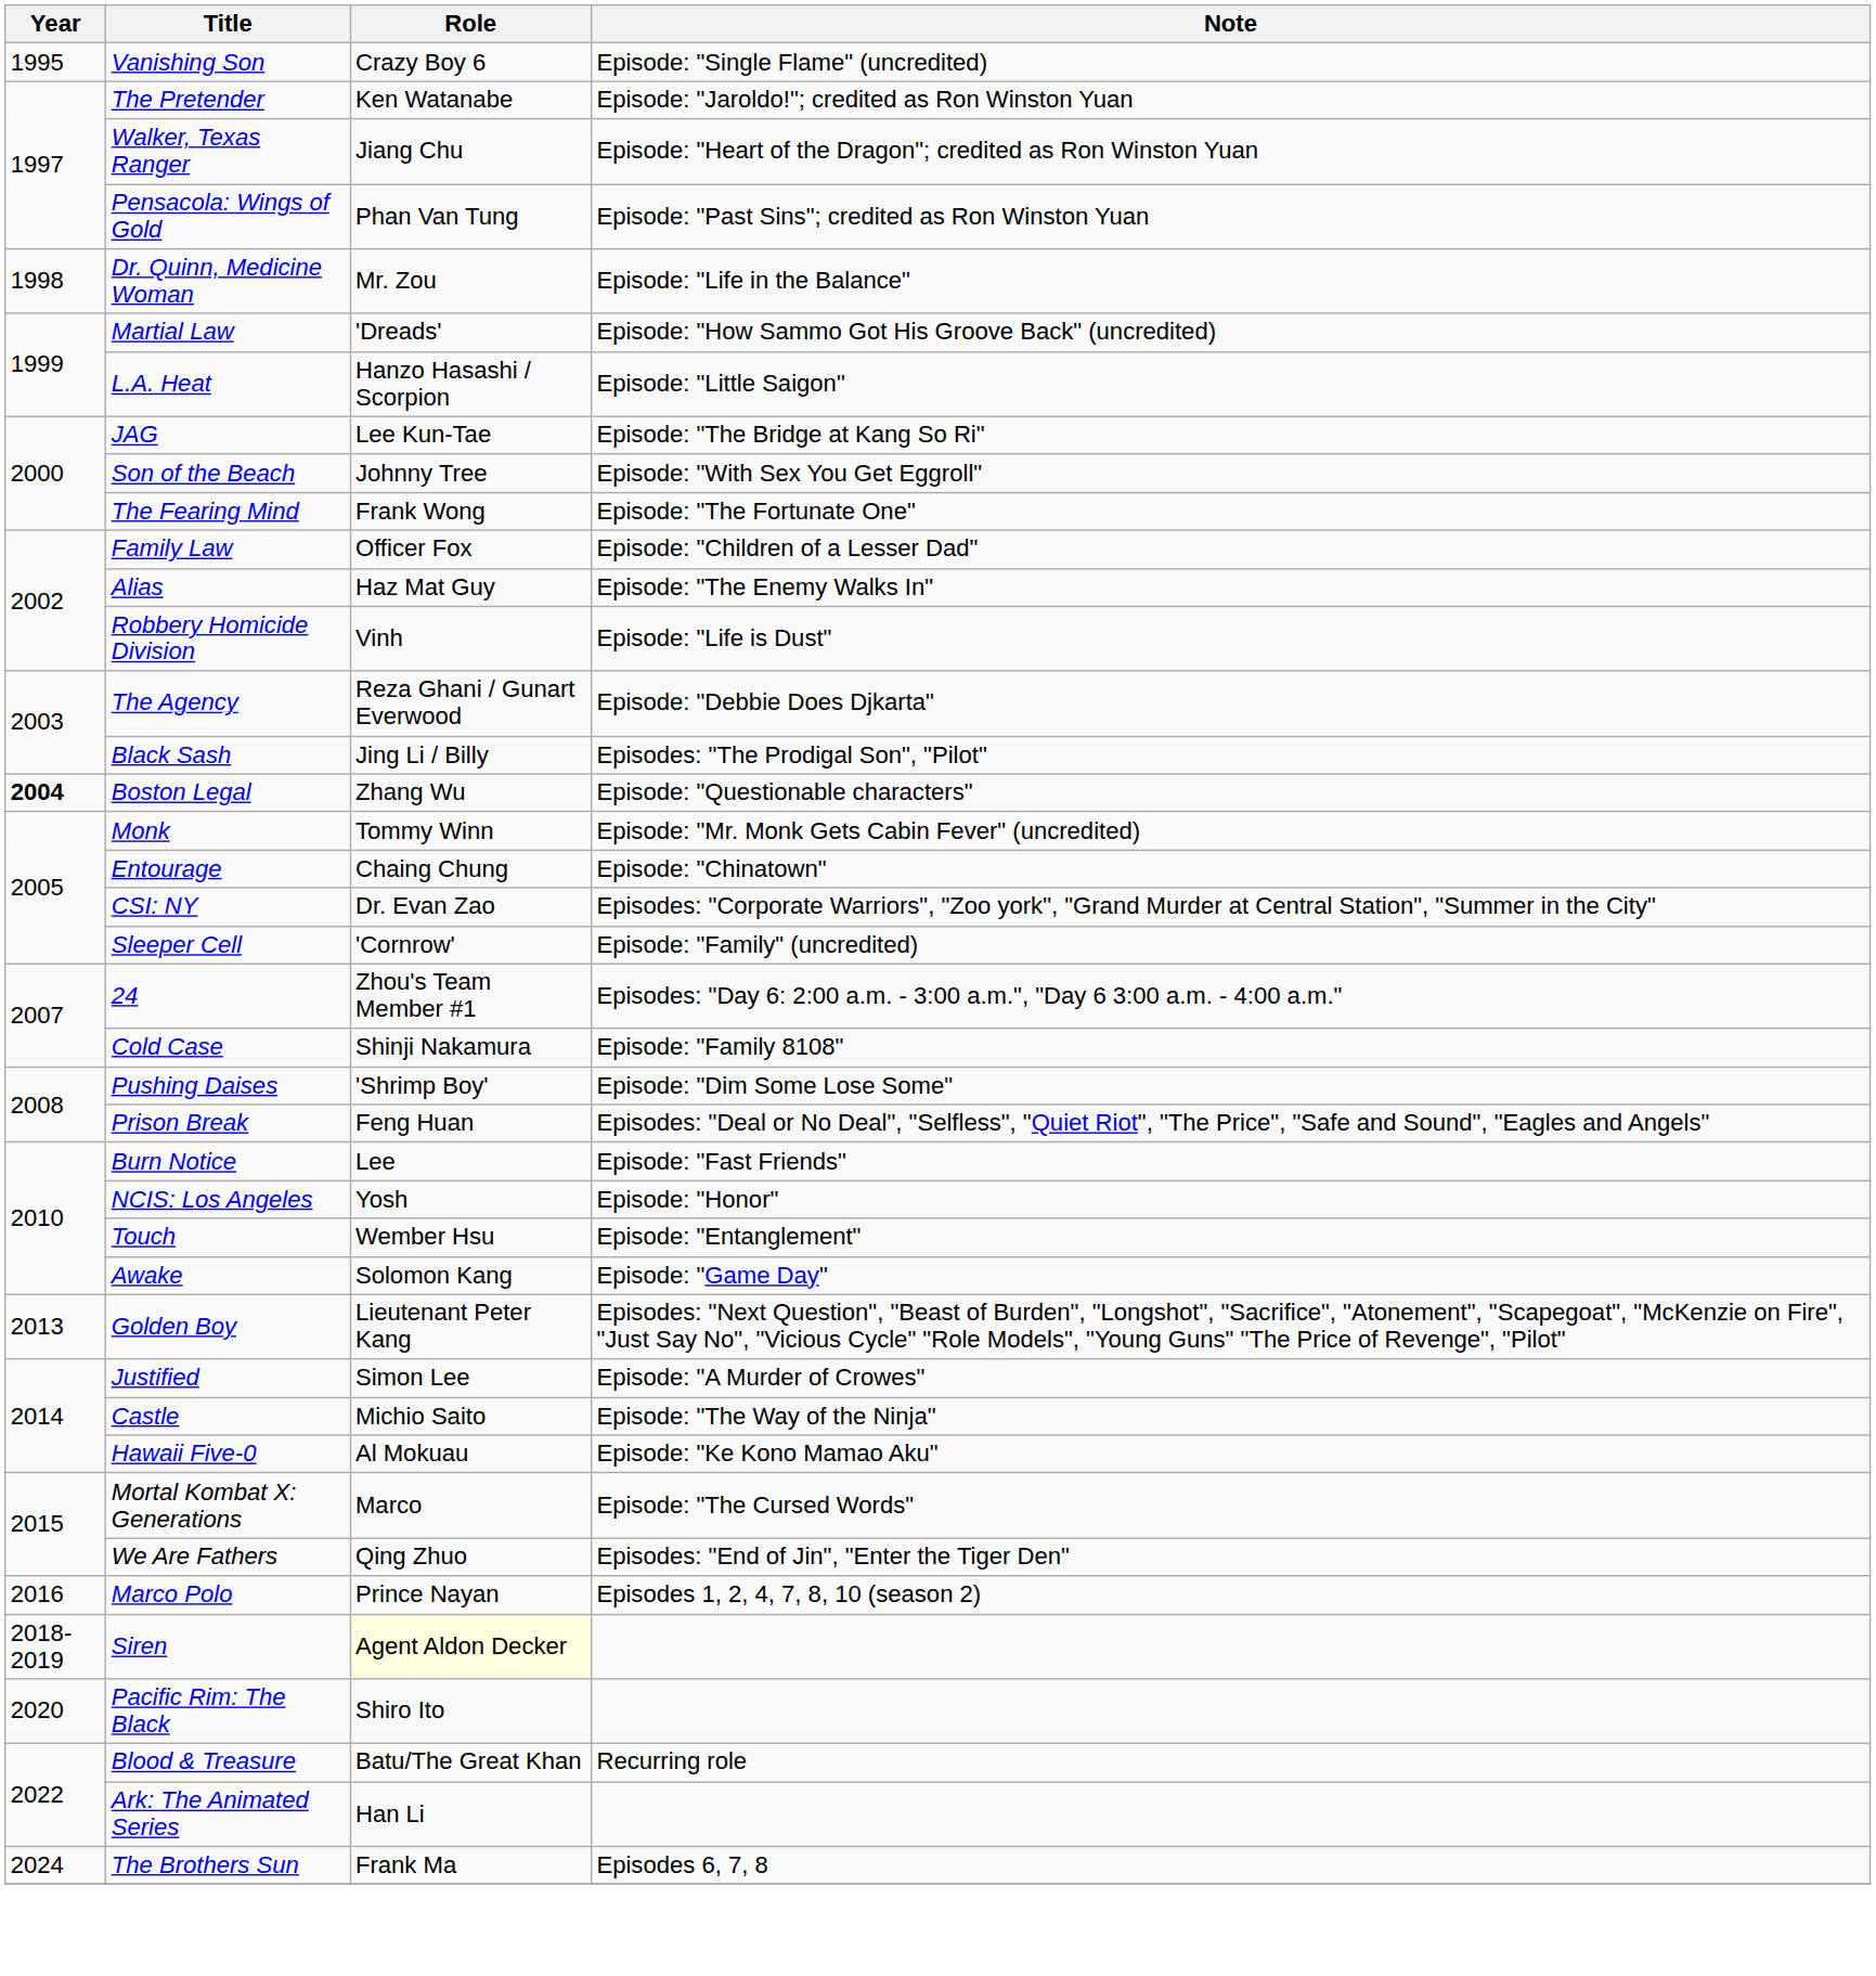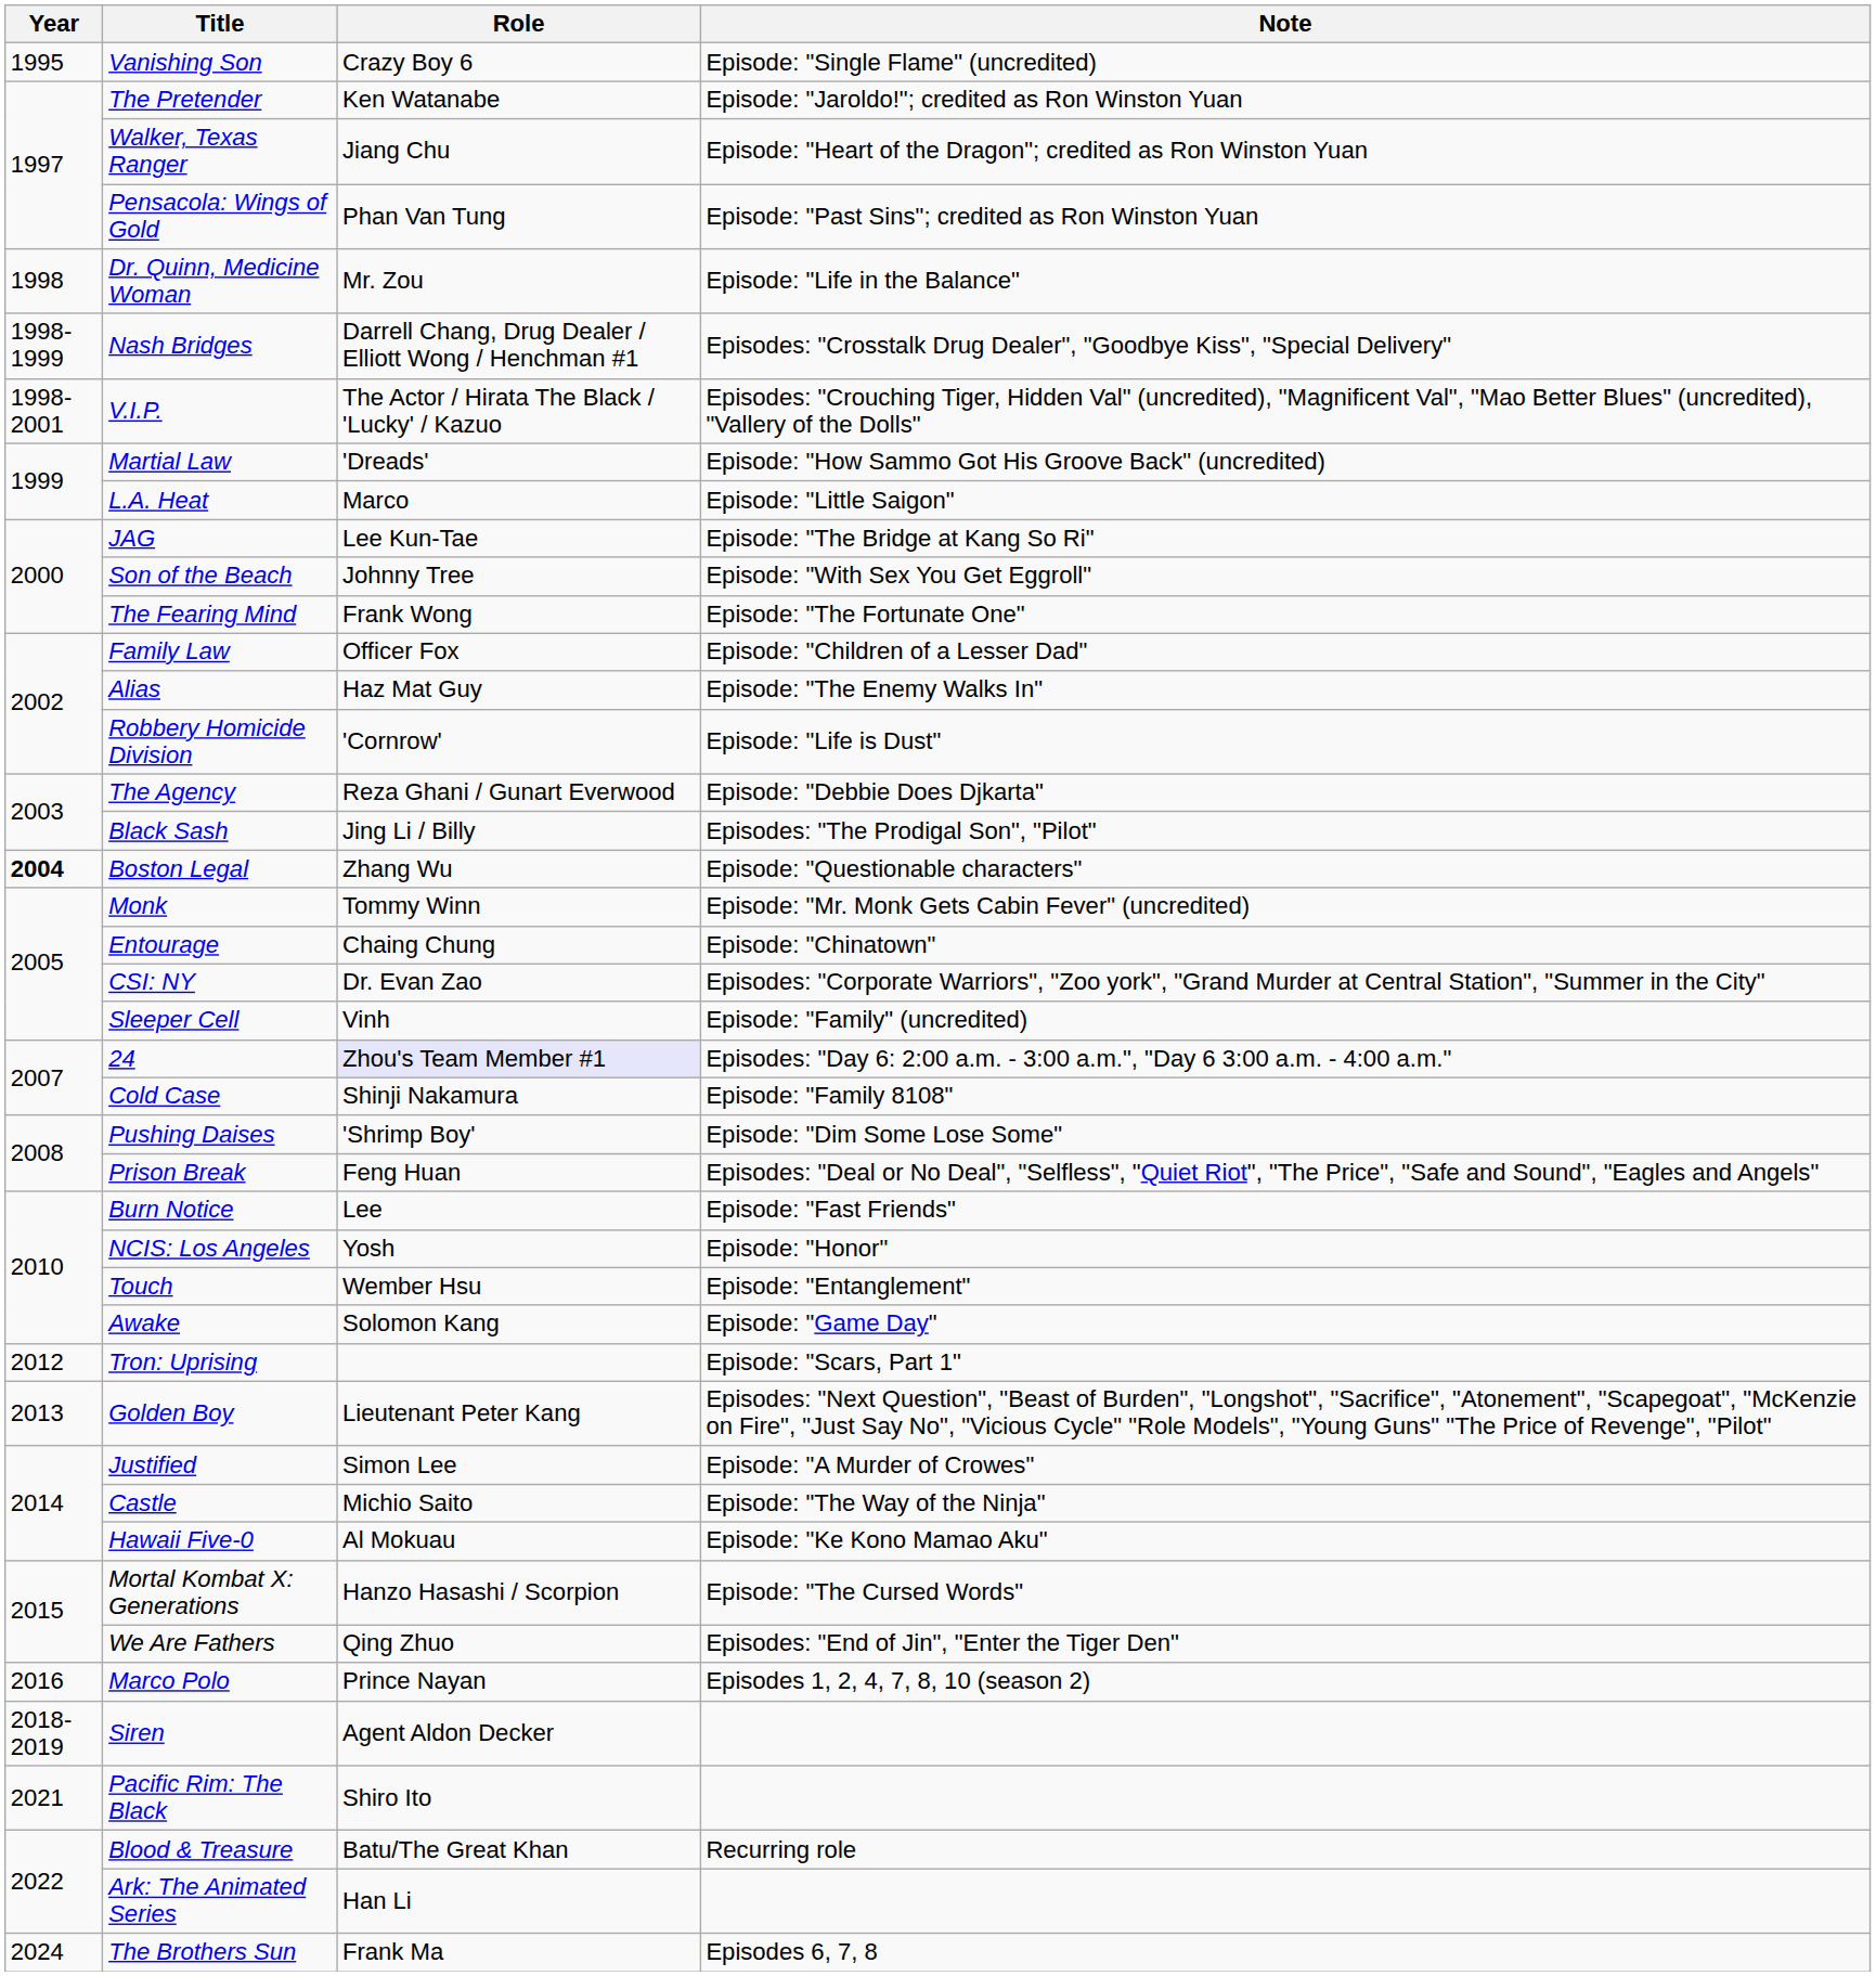+ row: 1998-1999 | Nash Bridges | Darrell Chang, Drug Dealer / Elliott Wong / Henchman #1 | Episodes: "Crosstalk Drug Dealer", "Goodbye Kiss", "Special Delivery"
+ row: 1998-2001 | V.I.P. | The Actor / Hirata The Black / 'Lucky' / Kazuo | Episodes: "Crouching Tiger, Hidden Val" (uncredited), "Magnificent Val", "Mao Better Blues" (uncredited), "Vallery of the Dolls"
L.A. Heat | Role: Hanzo Hasashi / Scorpion -> Marco
Robbery Homicide Division | Role: Vinh -> 'Cornrow'
Sleeper Cell | Role: 'Cornrow' -> Vinh
24 | Role: no background -> lavender background
+ row: 2012 | Tron: Uprising | Episode: "Scars, Part 1"
Mortal Kombat X: Generations | Role: Marco -> Hanzo Hasashi / Scorpion
Siren | Role: lightyellow background -> no background
Pacific Rim: The Black | Year: 2020 -> 2021
